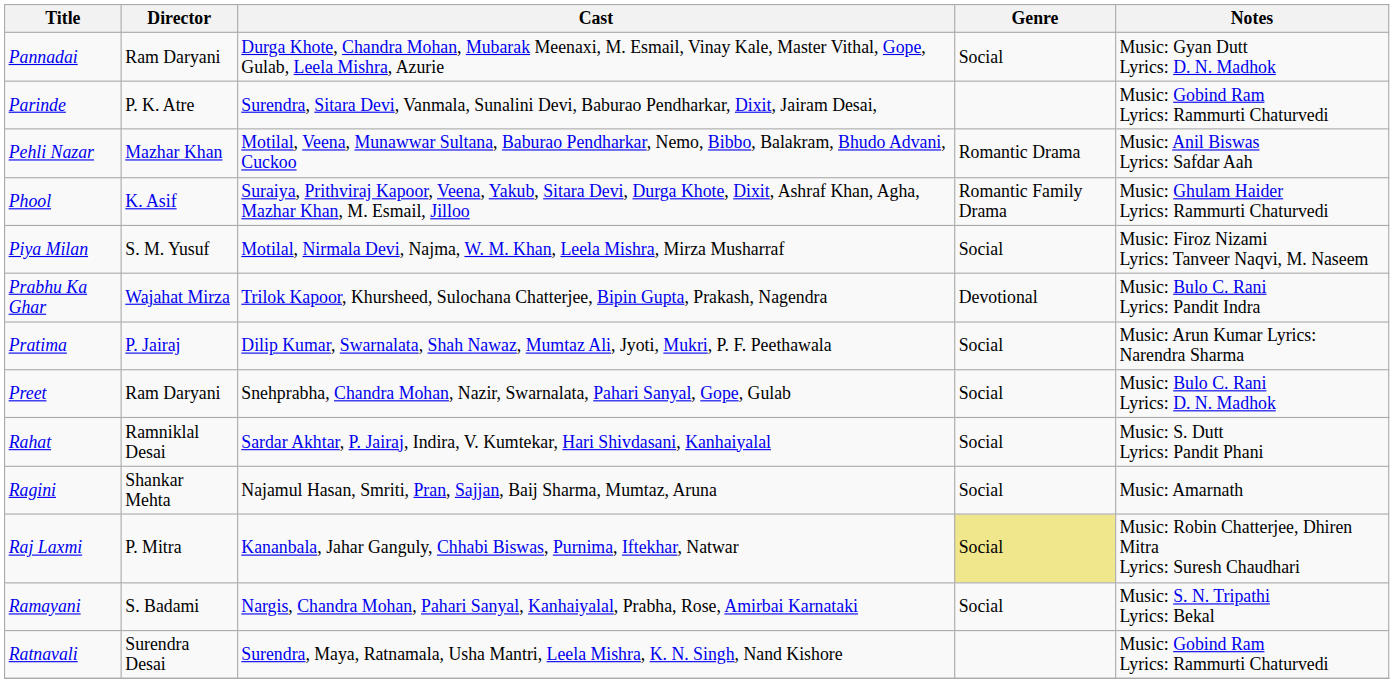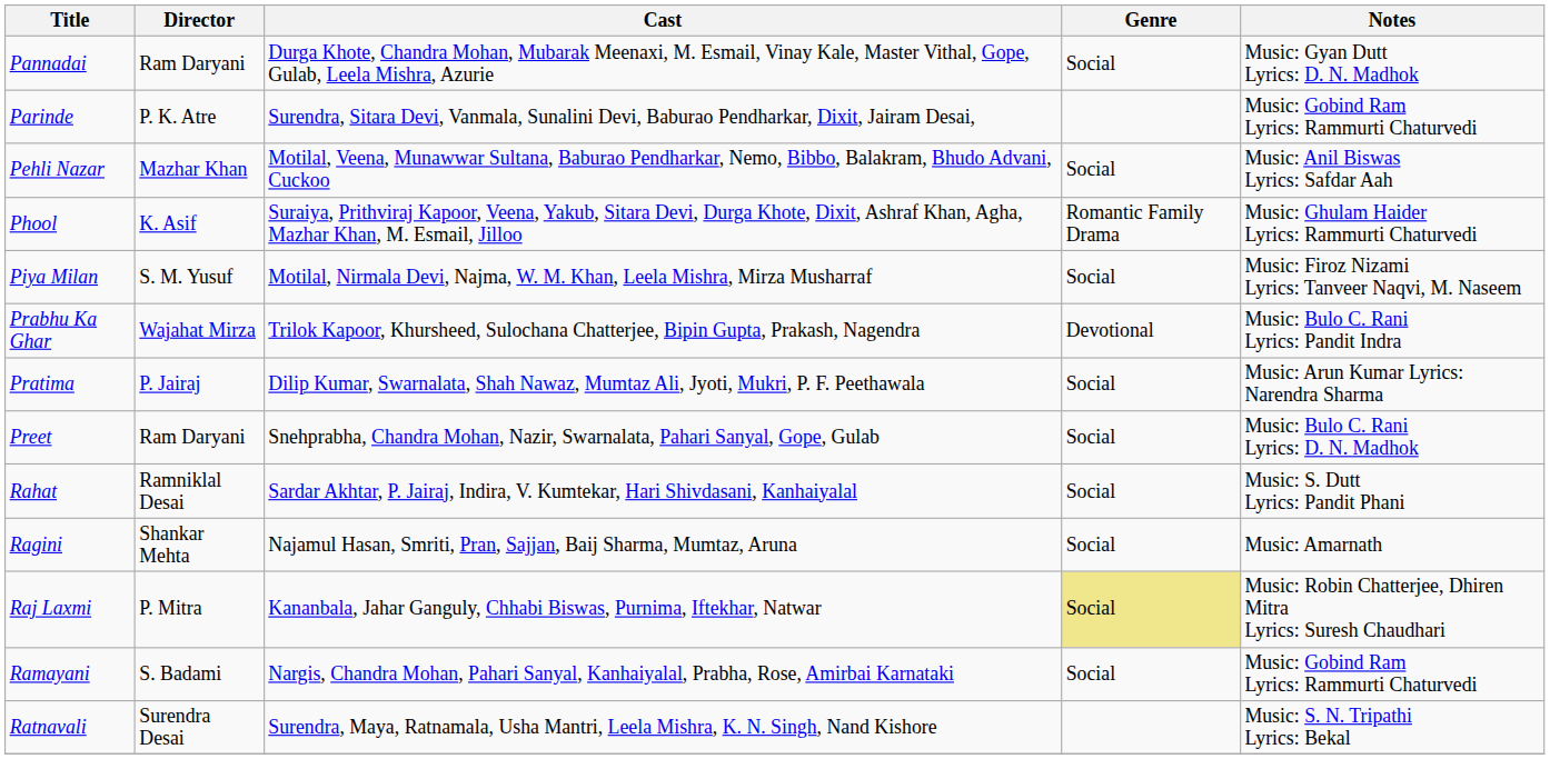Pehli Nazar | Genre: Romantic Drama -> Social
Ramayani | Notes: Music: S. N. Tripathi Lyrics: Bekal -> Music: Gobind Ram Lyrics: Rammurti Chaturvedi
Ratnavali | Notes: Music: Gobind Ram Lyrics: Rammurti Chaturvedi -> Music: S. N. Tripathi Lyrics: Bekal
